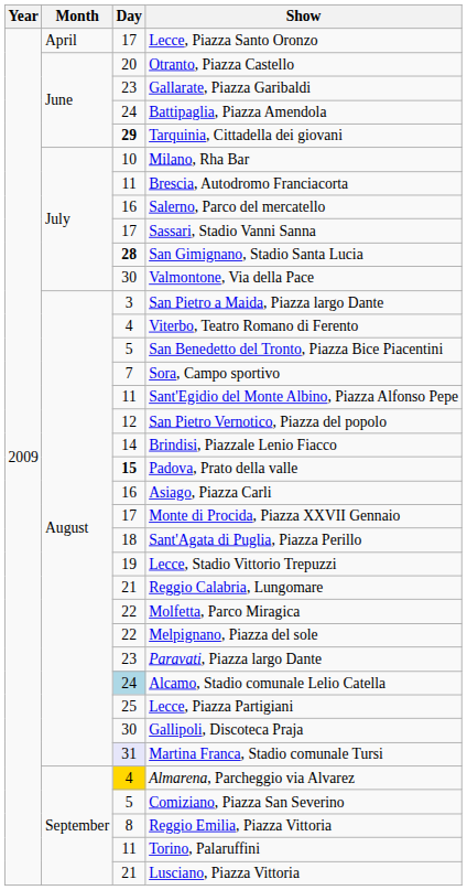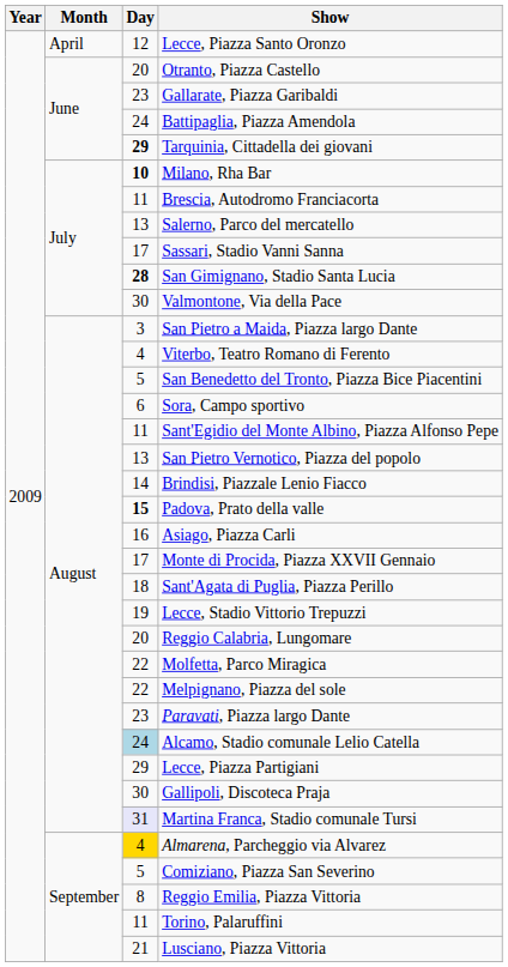Lecce, Piazza Santo Oronzo | Day: 17 -> 12
Milano, Rha Bar | Day: normal -> bold
Salerno, Parco del mercatello | Day: 16 -> 13
Sora, Campo sportivo | Day: 7 -> 6
San Pietro Vernotico, Piazza del popolo | Day: 12 -> 13
Reggio Calabria, Lungomare | Day: 21 -> 20
Lecce, Piazza Partigiani | Day: 25 -> 29
